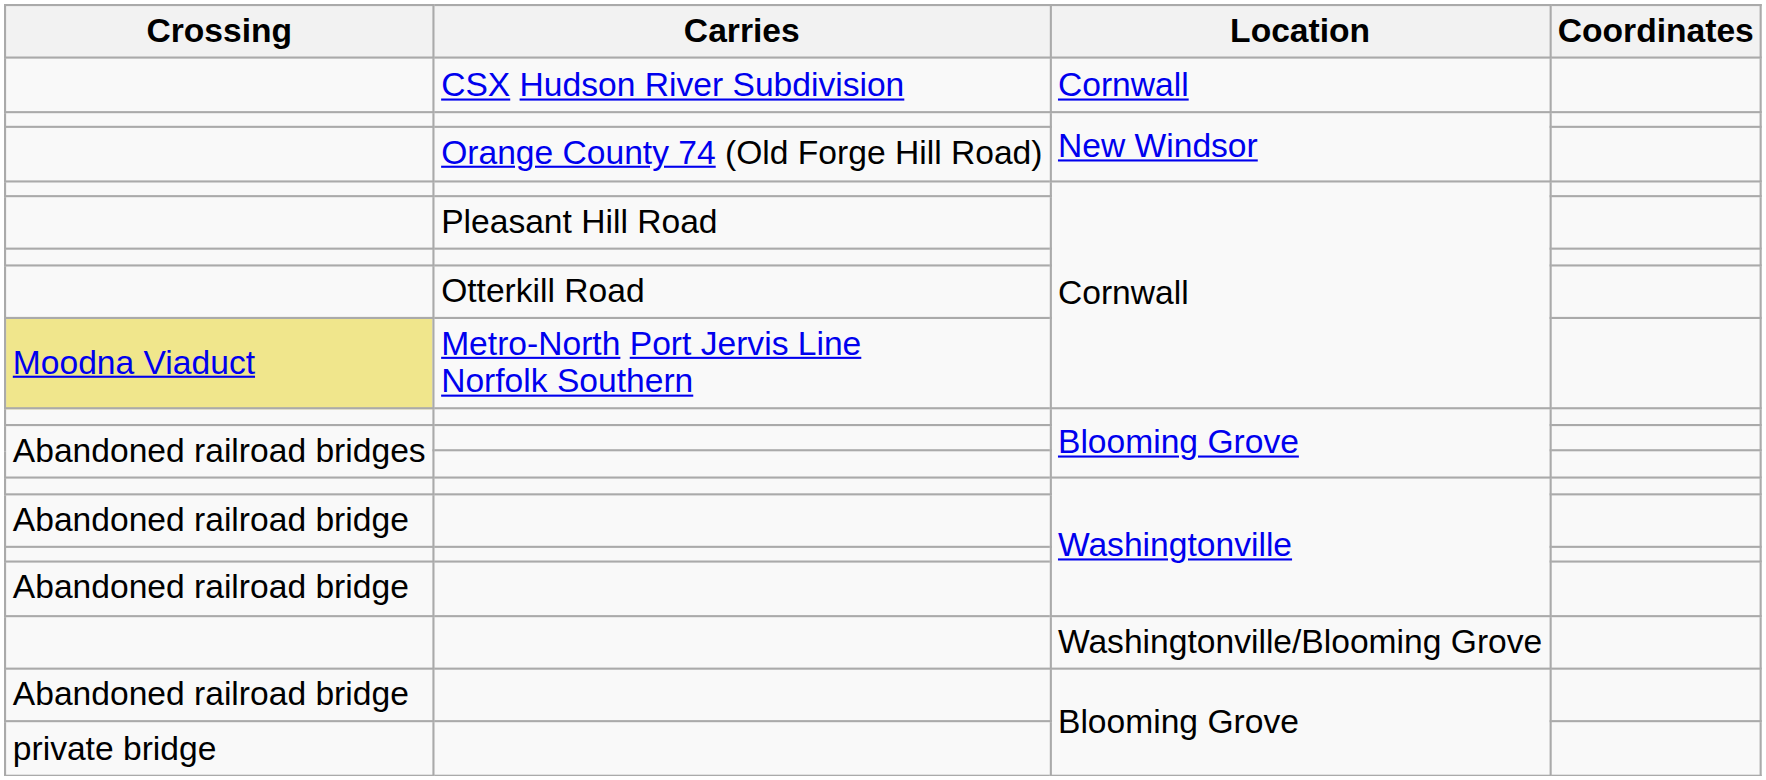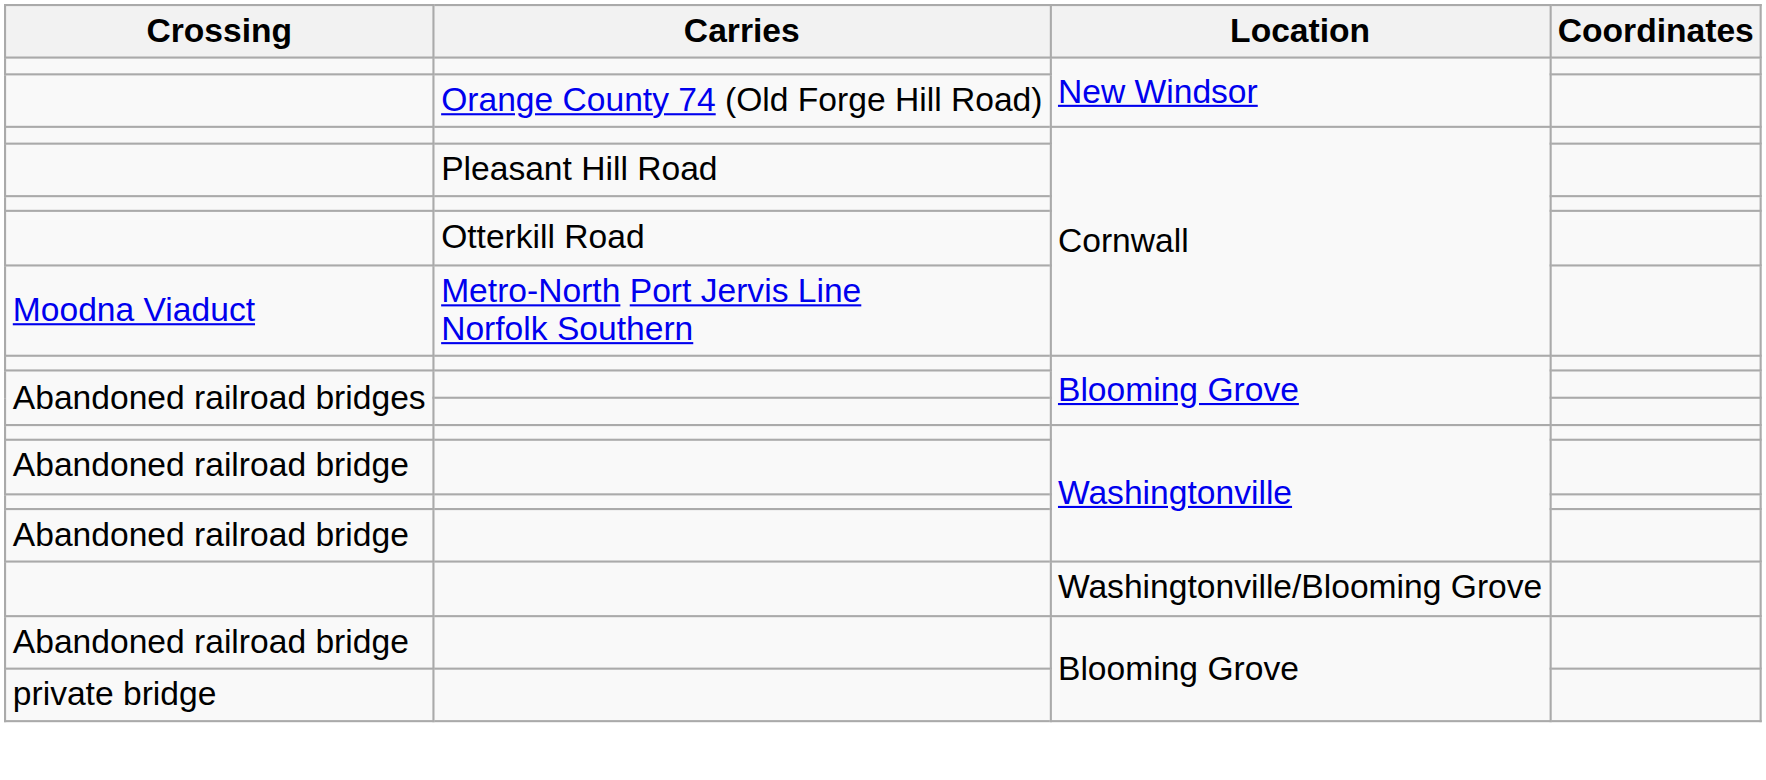- row: CSX Hudson River Subdivision | Cornwall
Metro-North Port Jervis Line Norfolk Southern | Crossing: khaki background -> no background
